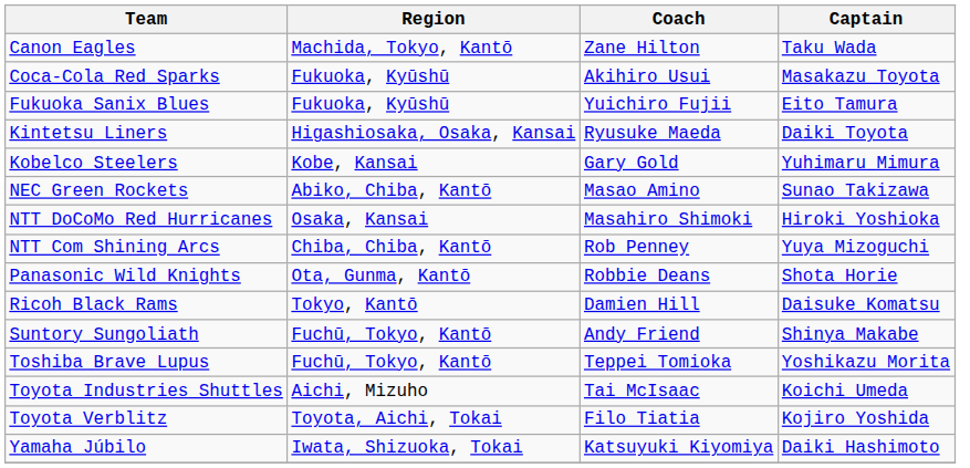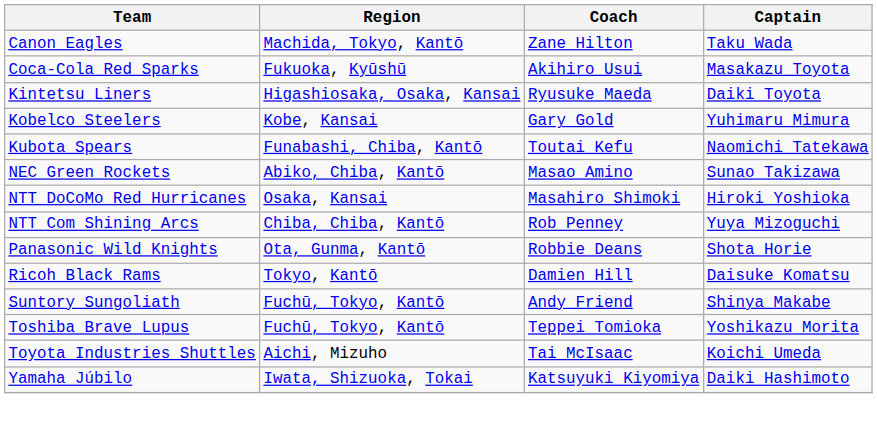- row: Fukuoka Sanix Blues | Fukuoka, Kyūshū | Yuichiro Fujii | Eito Tamura
+ row: Kubota Spears | Funabashi, Chiba, Kantō | Toutai Kefu | Naomichi Tatekawa
- row: Toyota Verblitz | Toyota, Aichi, Tokai | Filo Tiatia | Kojiro Yoshida
